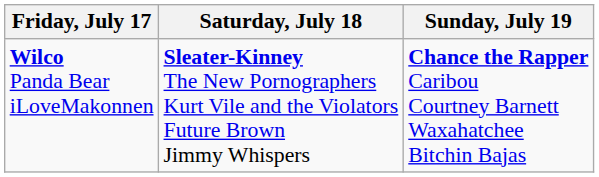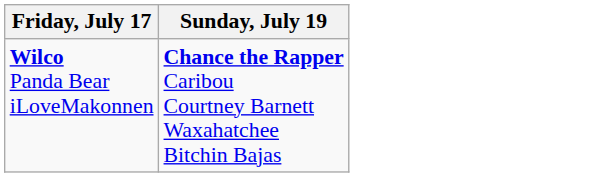- column: Saturday, July 18 | Sleater-Kinney The New Pornographers Kurt Vile and the Violators Future Brown Jimmy Whispers
